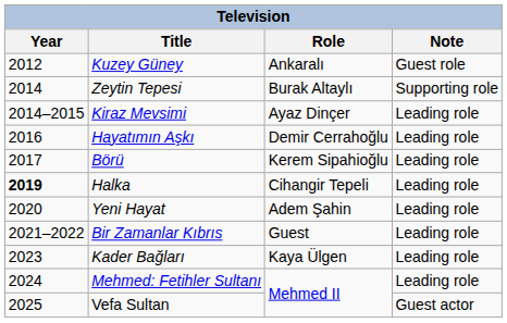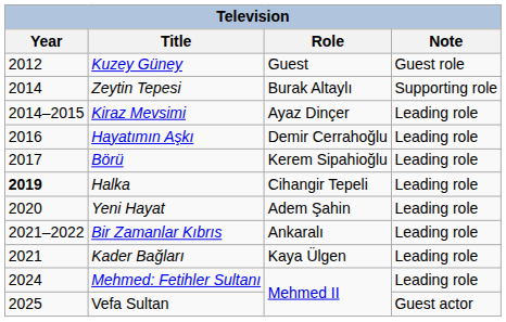Kuzey Güney | Role: Ankaralı -> Guest
Bir Zamanlar Kıbrıs | Role: Guest -> Ankaralı
Kader Bağları | Year: 2023 -> 2021
